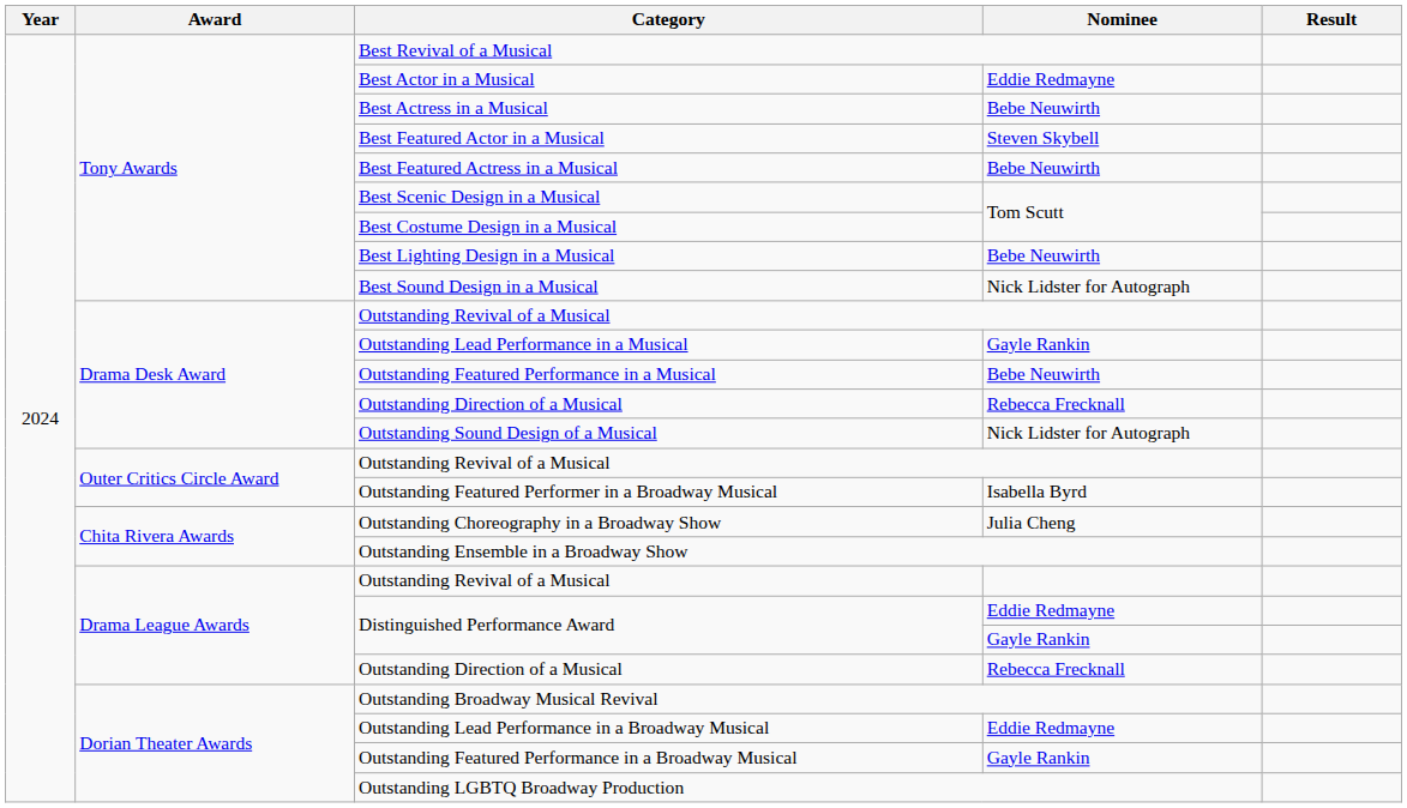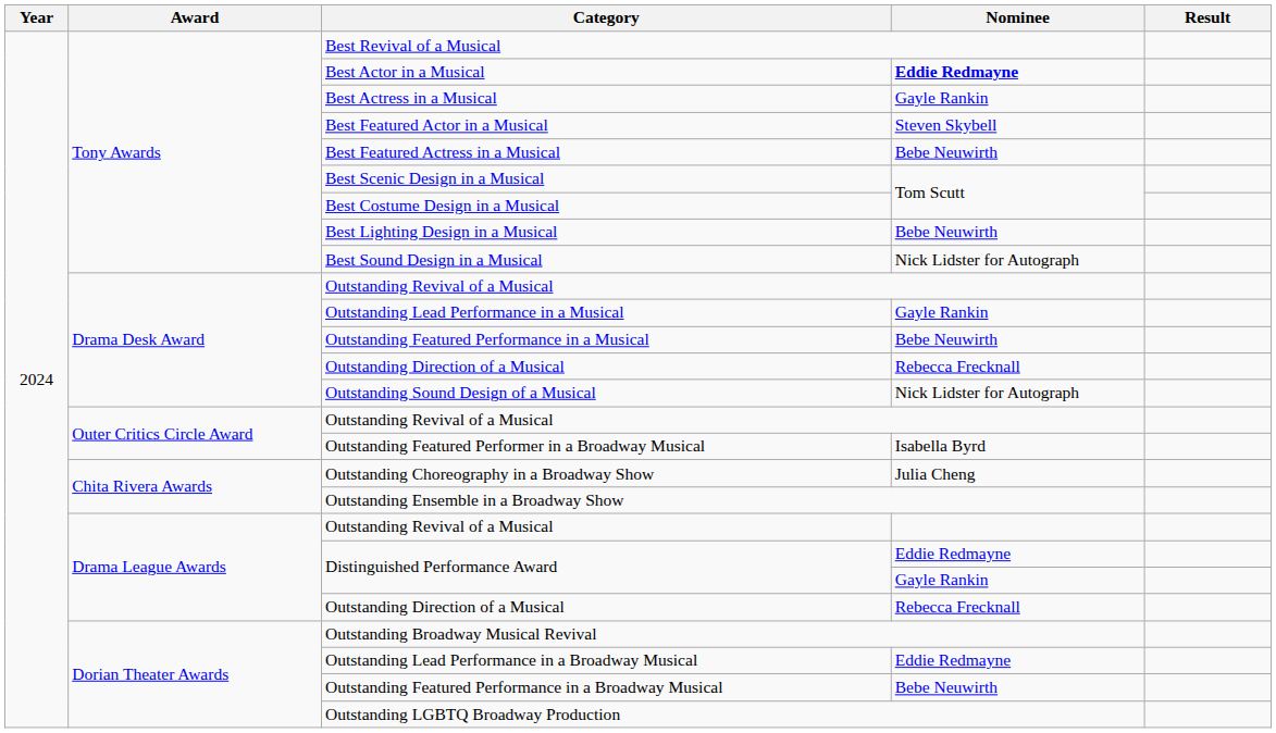Best Actor in a Musical | Nominee: normal -> bold
Best Actress in a Musical | Nominee: Bebe Neuwirth -> Gayle Rankin
Outstanding Featured Performance in a Broadway Musical | Nominee: Gayle Rankin -> Bebe Neuwirth
